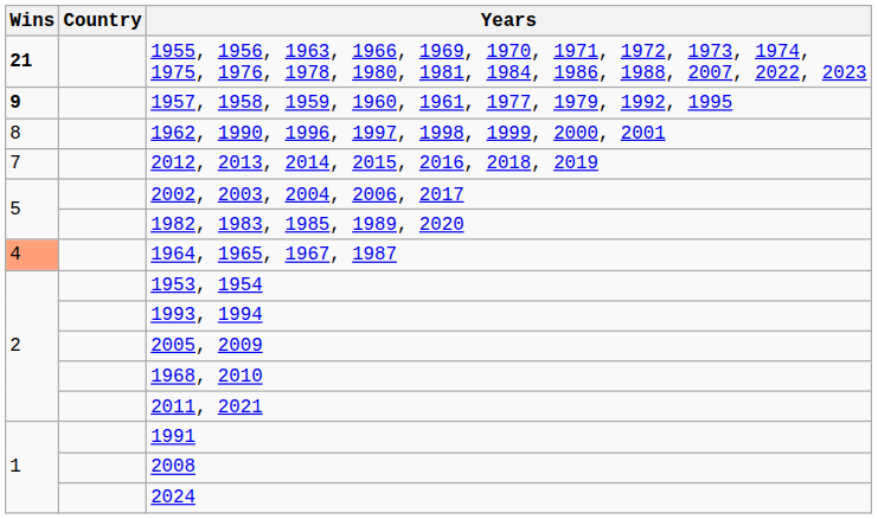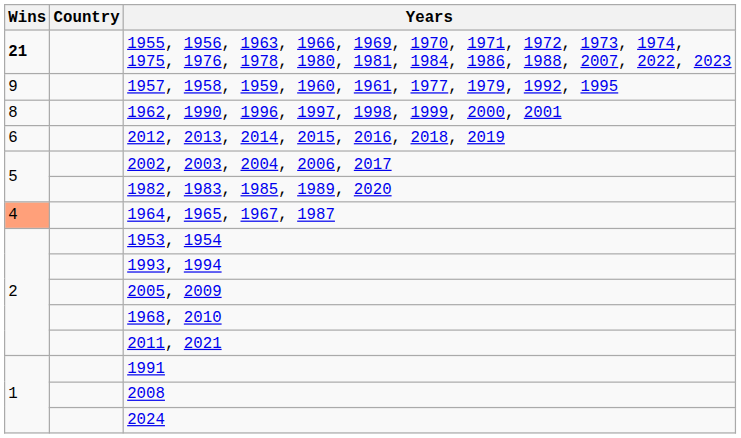1957, 1958, 1959, 1960, 1961, 1977, 1979, 1992, 1995 | Wins: bold -> normal
2012, 2013, 2014, 2015, 2016, 2018, 2019 | Wins: 7 -> 6
